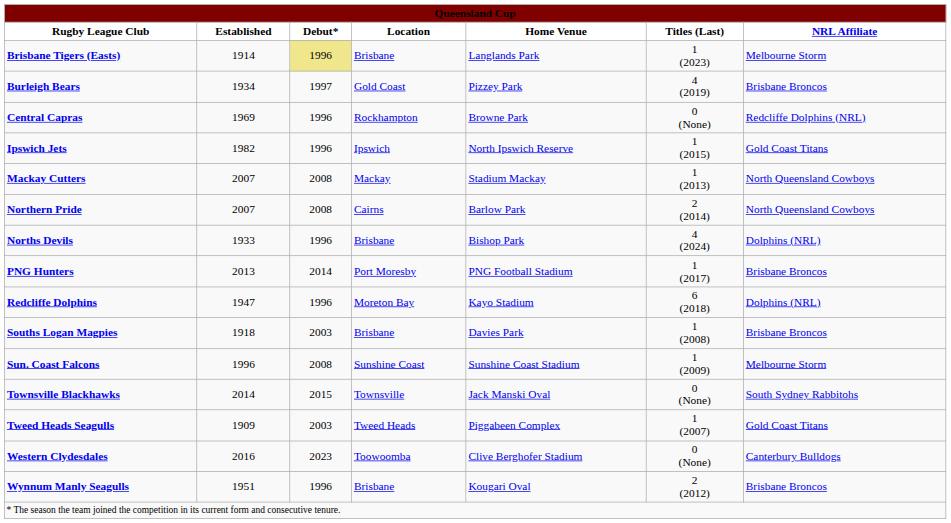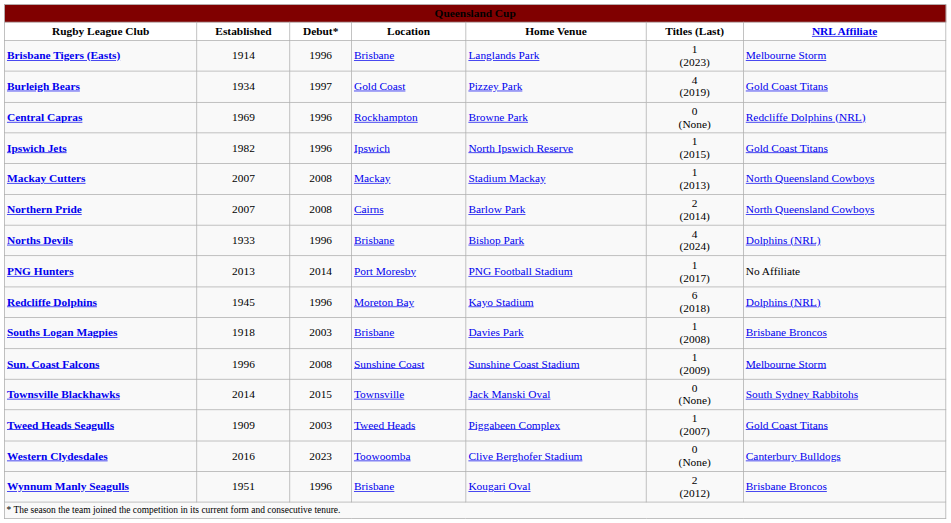Brisbane Tigers (Easts) | Debut*: khaki background -> no background
Burleigh Bears | NRL Affiliate: Brisbane Broncos -> Gold Coast Titans
PNG Hunters | NRL Affiliate: Brisbane Broncos -> No Affiliate
Redcliffe Dolphins | Established: 1947 -> 1945
